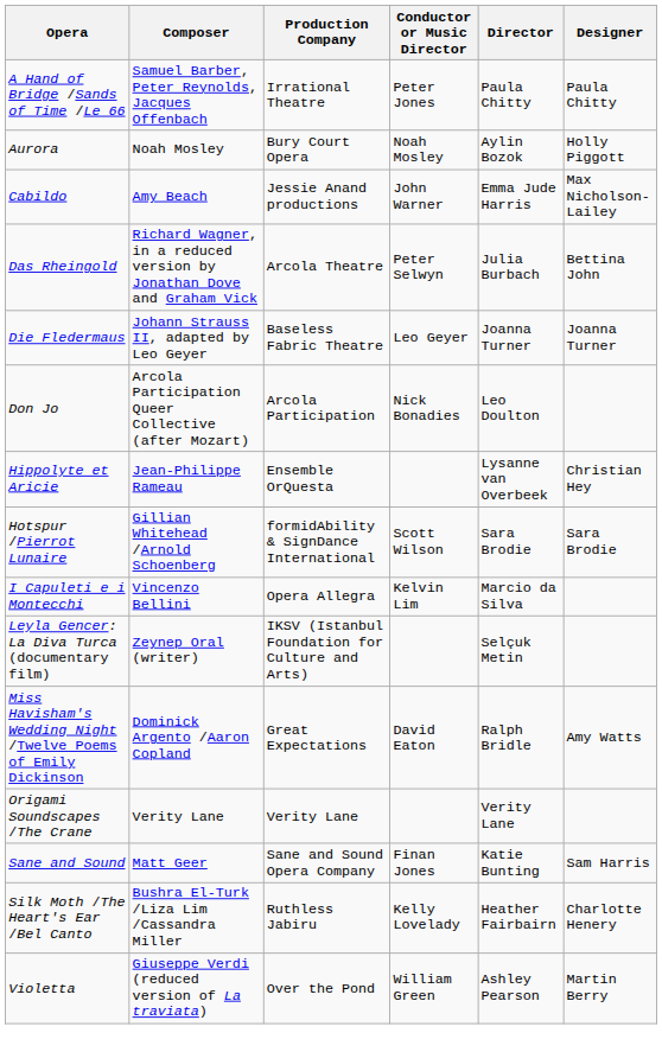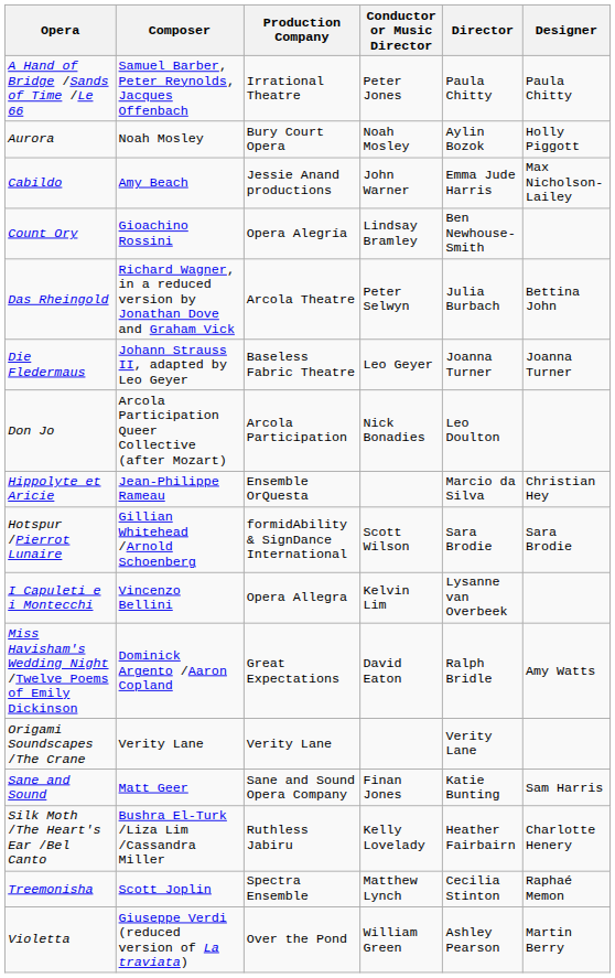+ row: Count Ory | Gioachino Rossini | Opera Alegría | Lindsay Bramley | Ben Newhouse-Smith
Hippolyte et Aricie | Director: Lysanne van Overbeek -> Marcio da Silva
I Capuleti e i Montecchi | Director: Marcio da Silva -> Lysanne van Overbeek
- row: Leyla Gencer: La Diva Turca (documentary film) | Zeynep Oral (writer) | IKSV (Istanbul Foundation for Culture and Arts) | Selçuk Metin
+ row: Treemonisha | Scott Joplin | Spectra Ensemble | Matthew Lynch | Cecilia Stinton | Raphaé Memon
